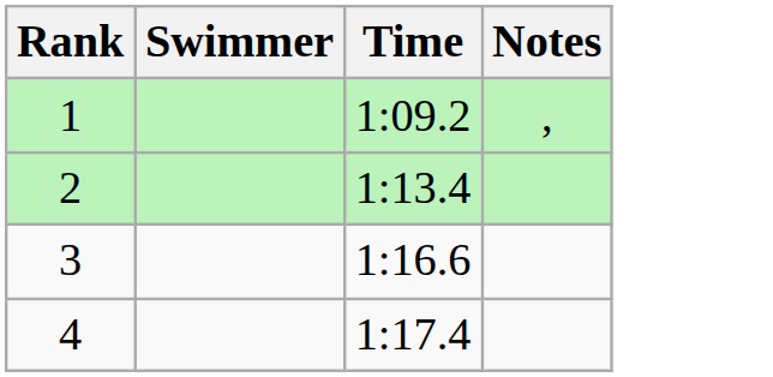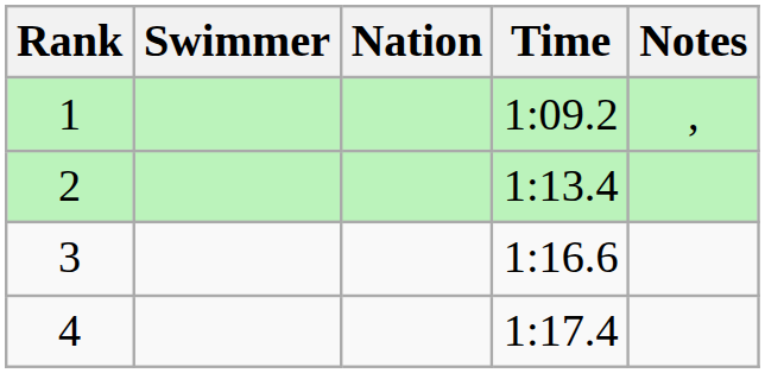+ column: Nation
